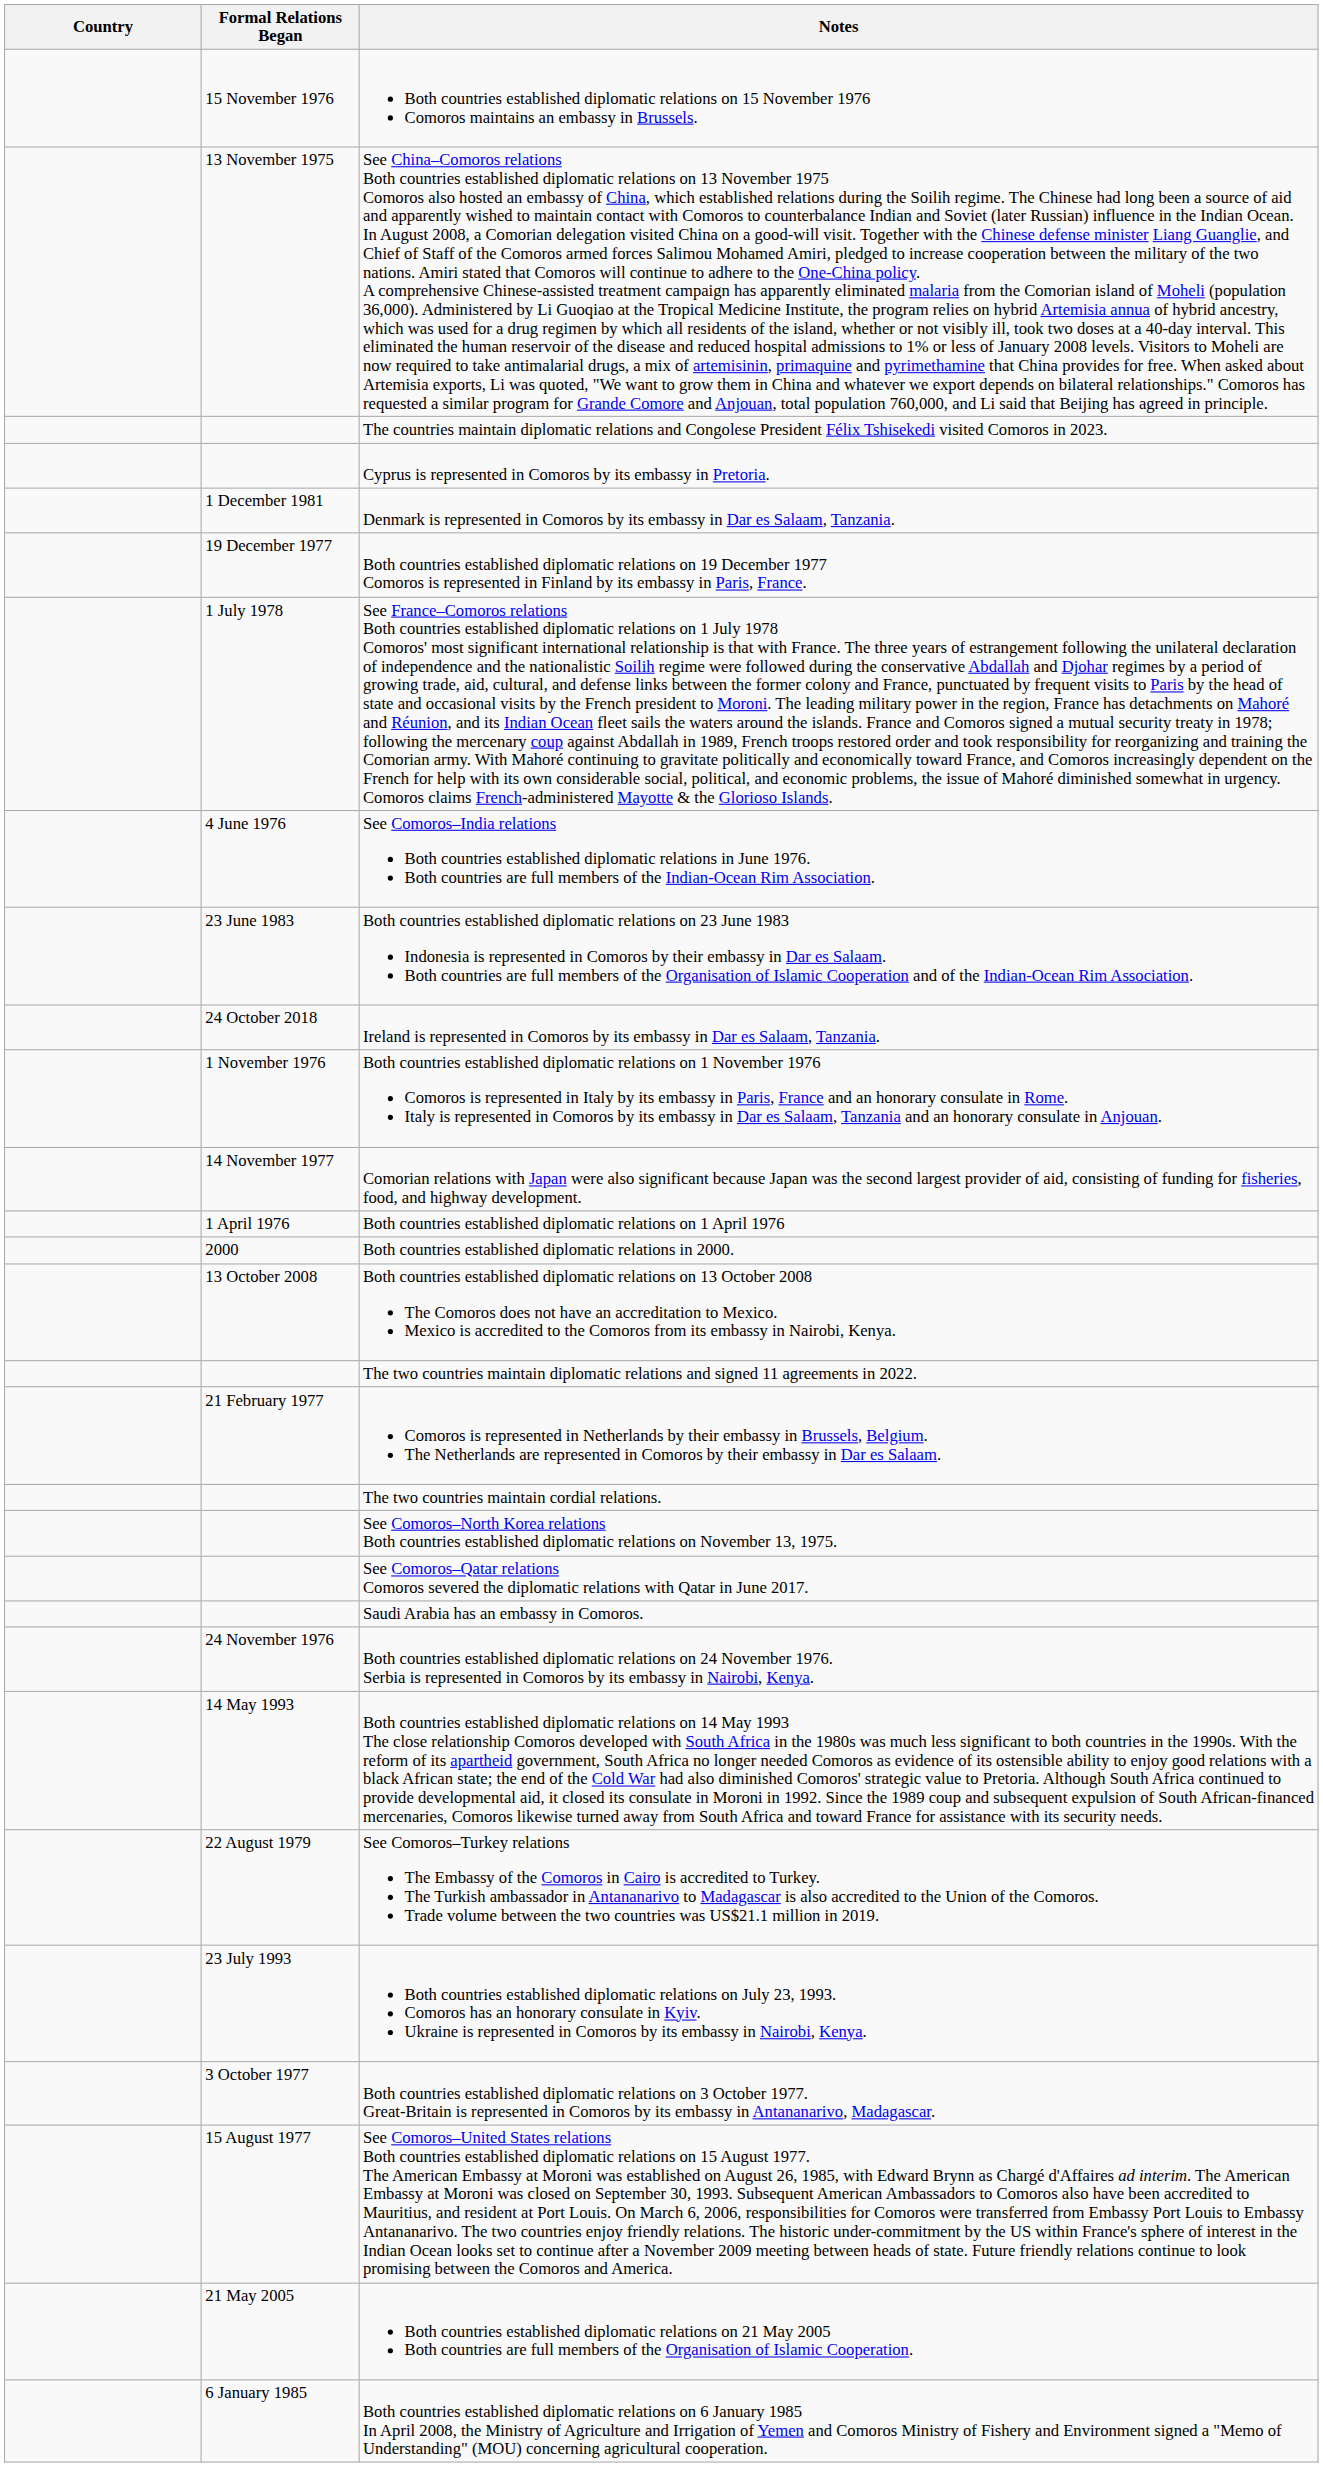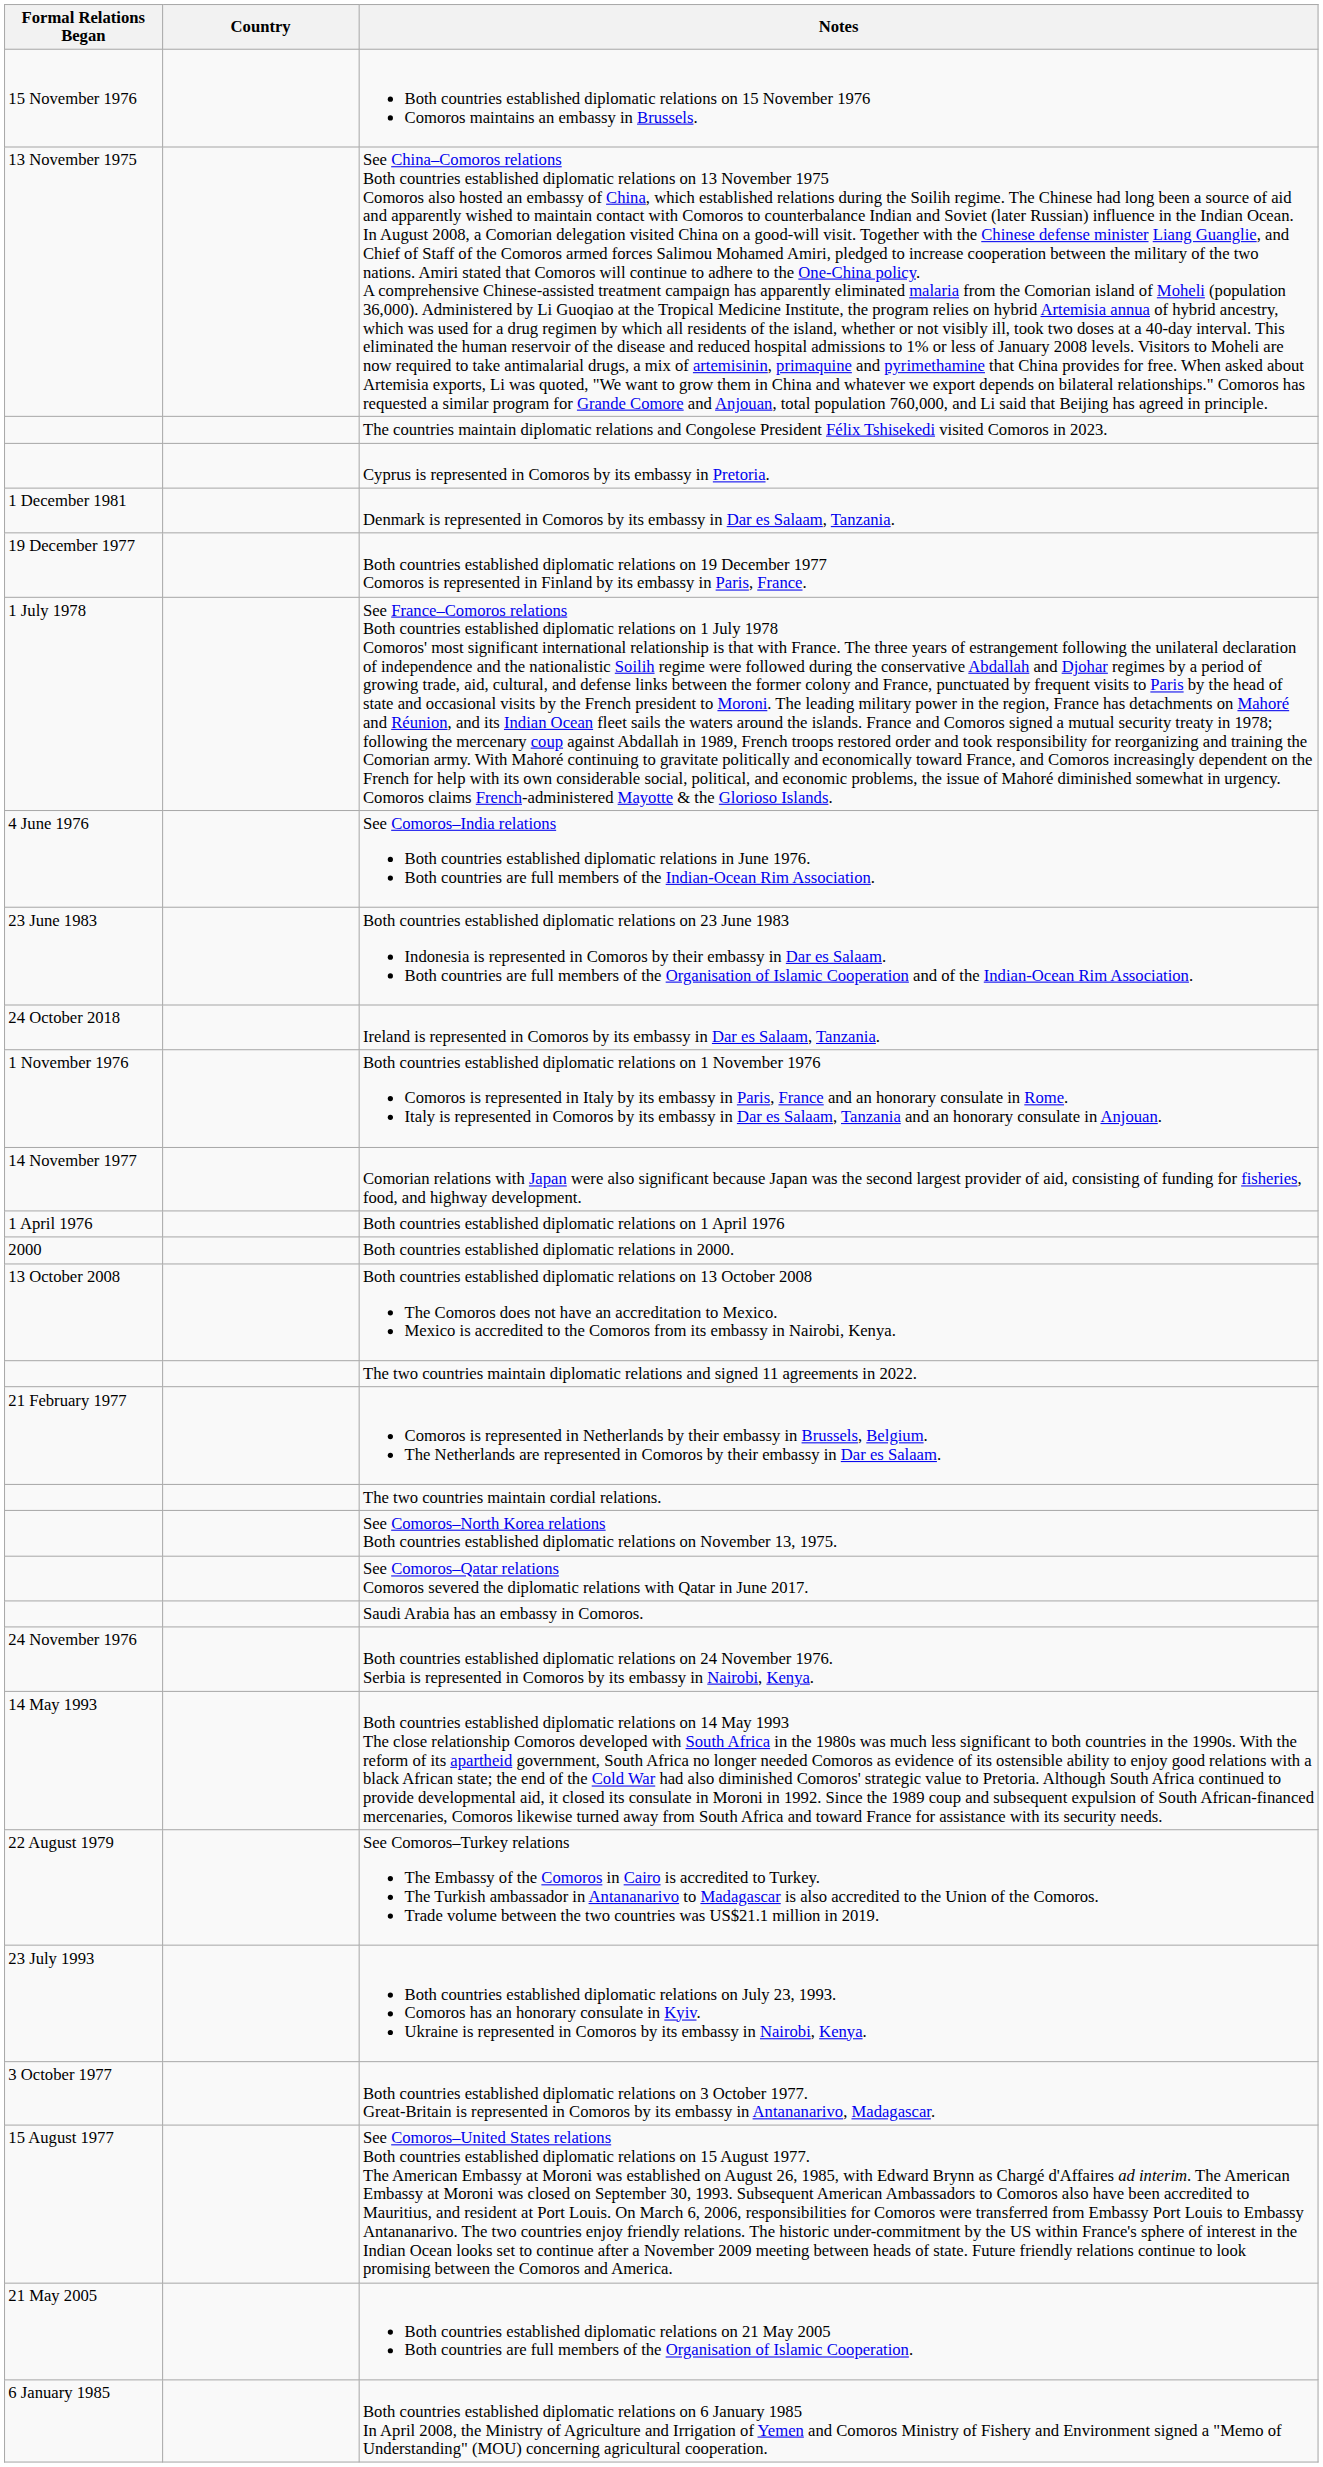columns swapped: Country <-> Formal Relations Began
